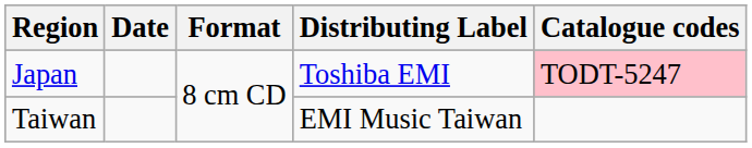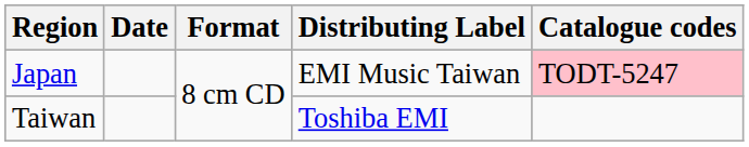Japan | Distributing Label: Toshiba EMI -> EMI Music Taiwan
Taiwan | Distributing Label: EMI Music Taiwan -> Toshiba EMI
